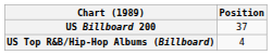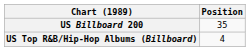US Billboard 200 | Position: 37 -> 35
